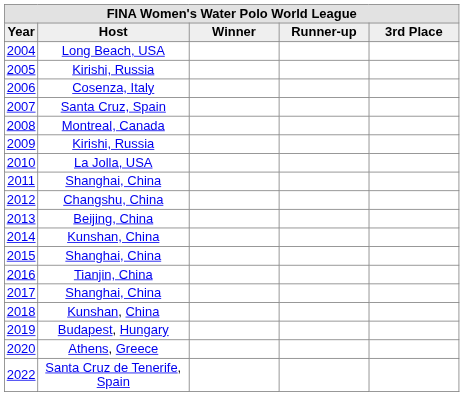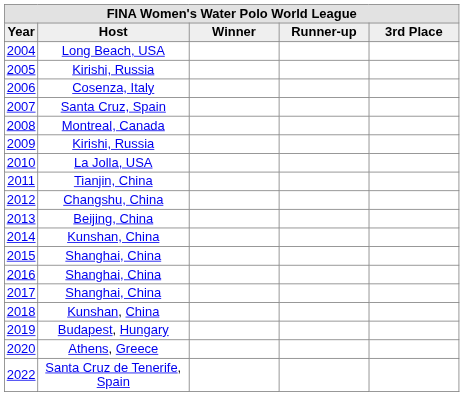2011 | Host: Shanghai, China -> Tianjin, China
2016 | Host: Tianjin, China -> Shanghai, China
